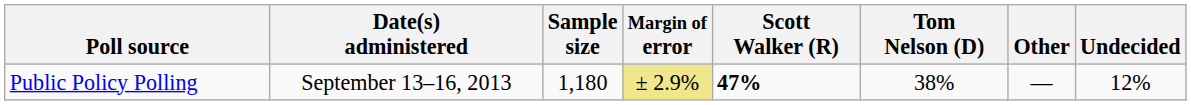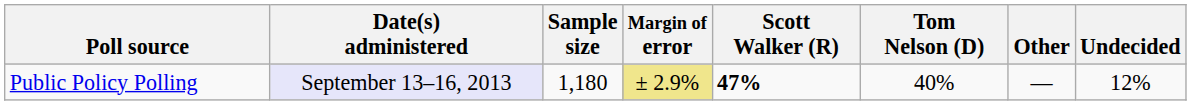Public Policy Polling | Date(s) administered: no background -> lavender background
Public Policy Polling | Tom Nelson (D): 38% -> 40%
